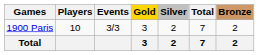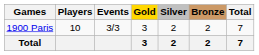columns swapped: Bronze <-> Total
